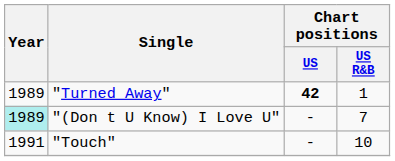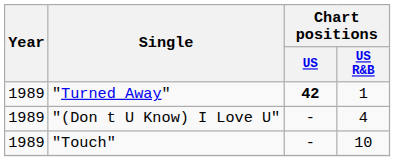"(Don t U Know) I Love U" | Year: paleturquoise background -> no background
"(Don t U Know) I Love U" | Chart positions / US R&B: 7 -> 4
"Touch" | Year: 1991 -> 1989
